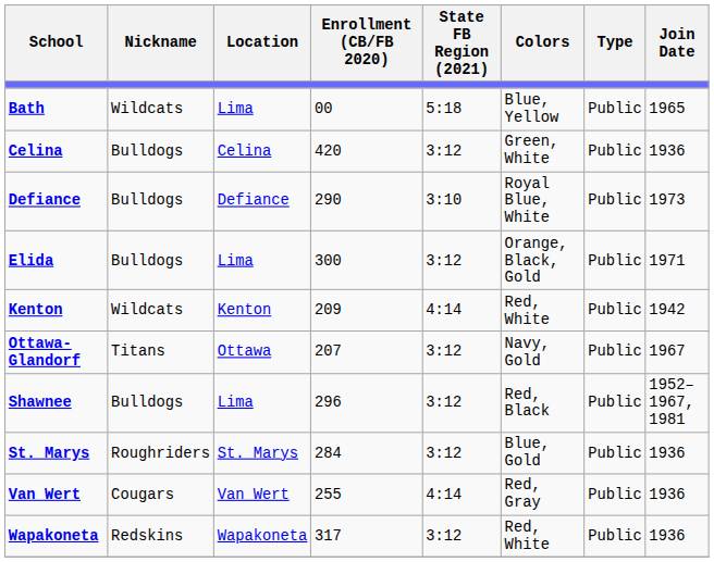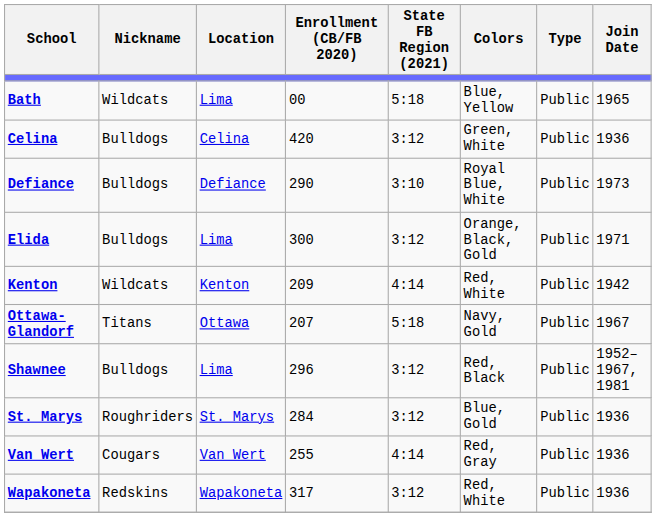Ottawa-Glandorf | State FB Region (2021): 3:12 -> 5:18
